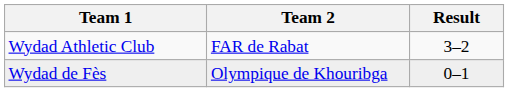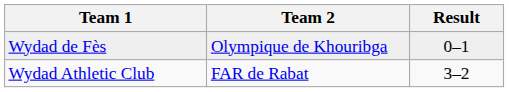rows swapped: Wydad Athletic Club <-> Wydad de Fès
